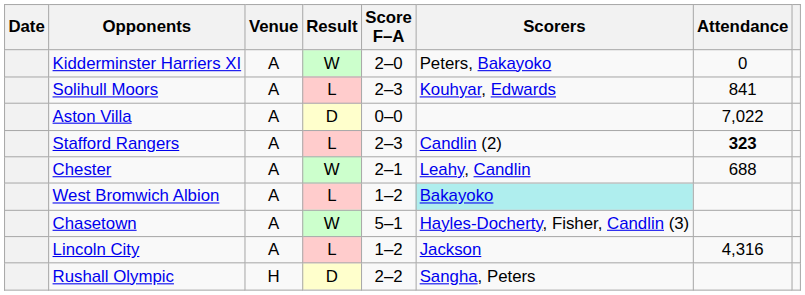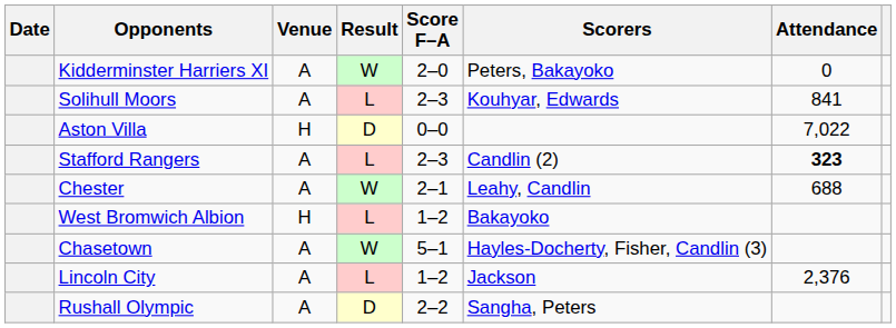Aston Villa | Venue: A -> H
West Bromwich Albion | Venue: A -> H
West Bromwich Albion | Scorers: paleturquoise background -> no background
Lincoln City | Attendance: 4,316 -> 2,376
Rushall Olympic | Venue: H -> A
